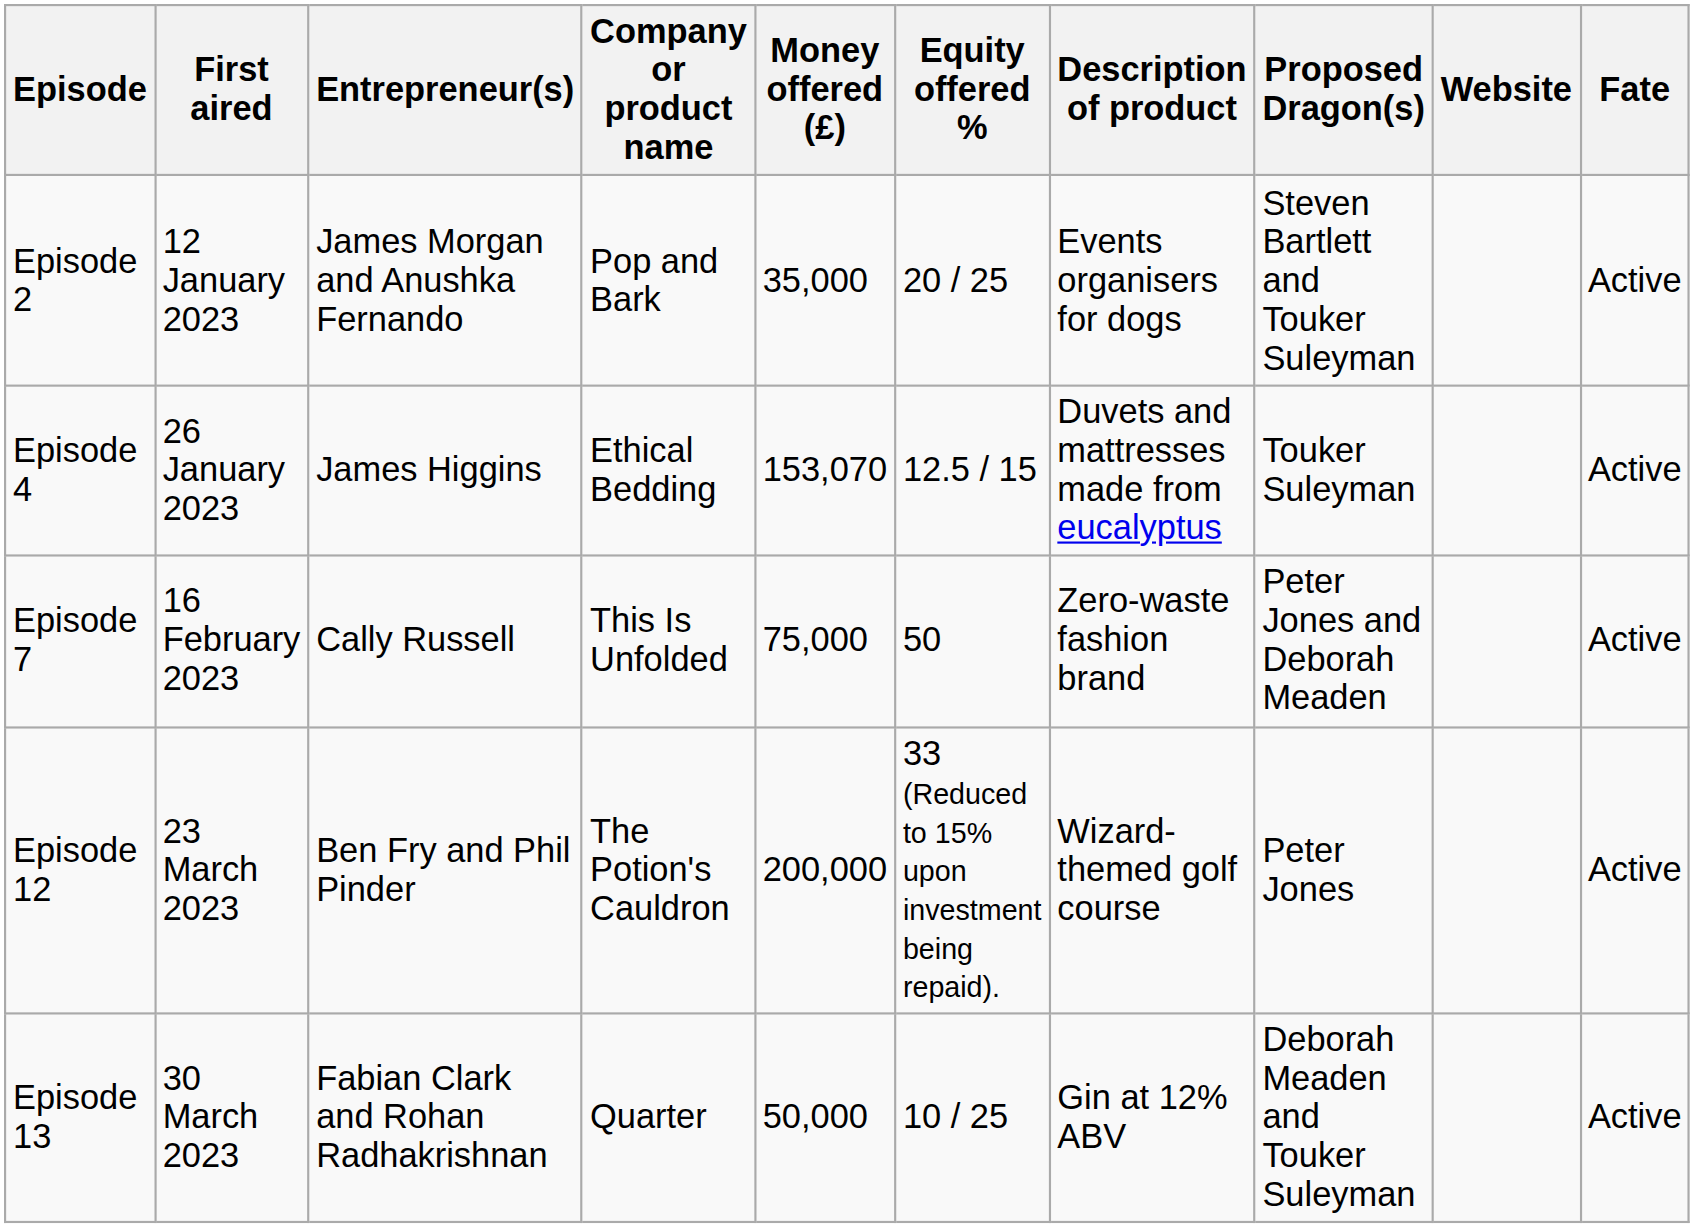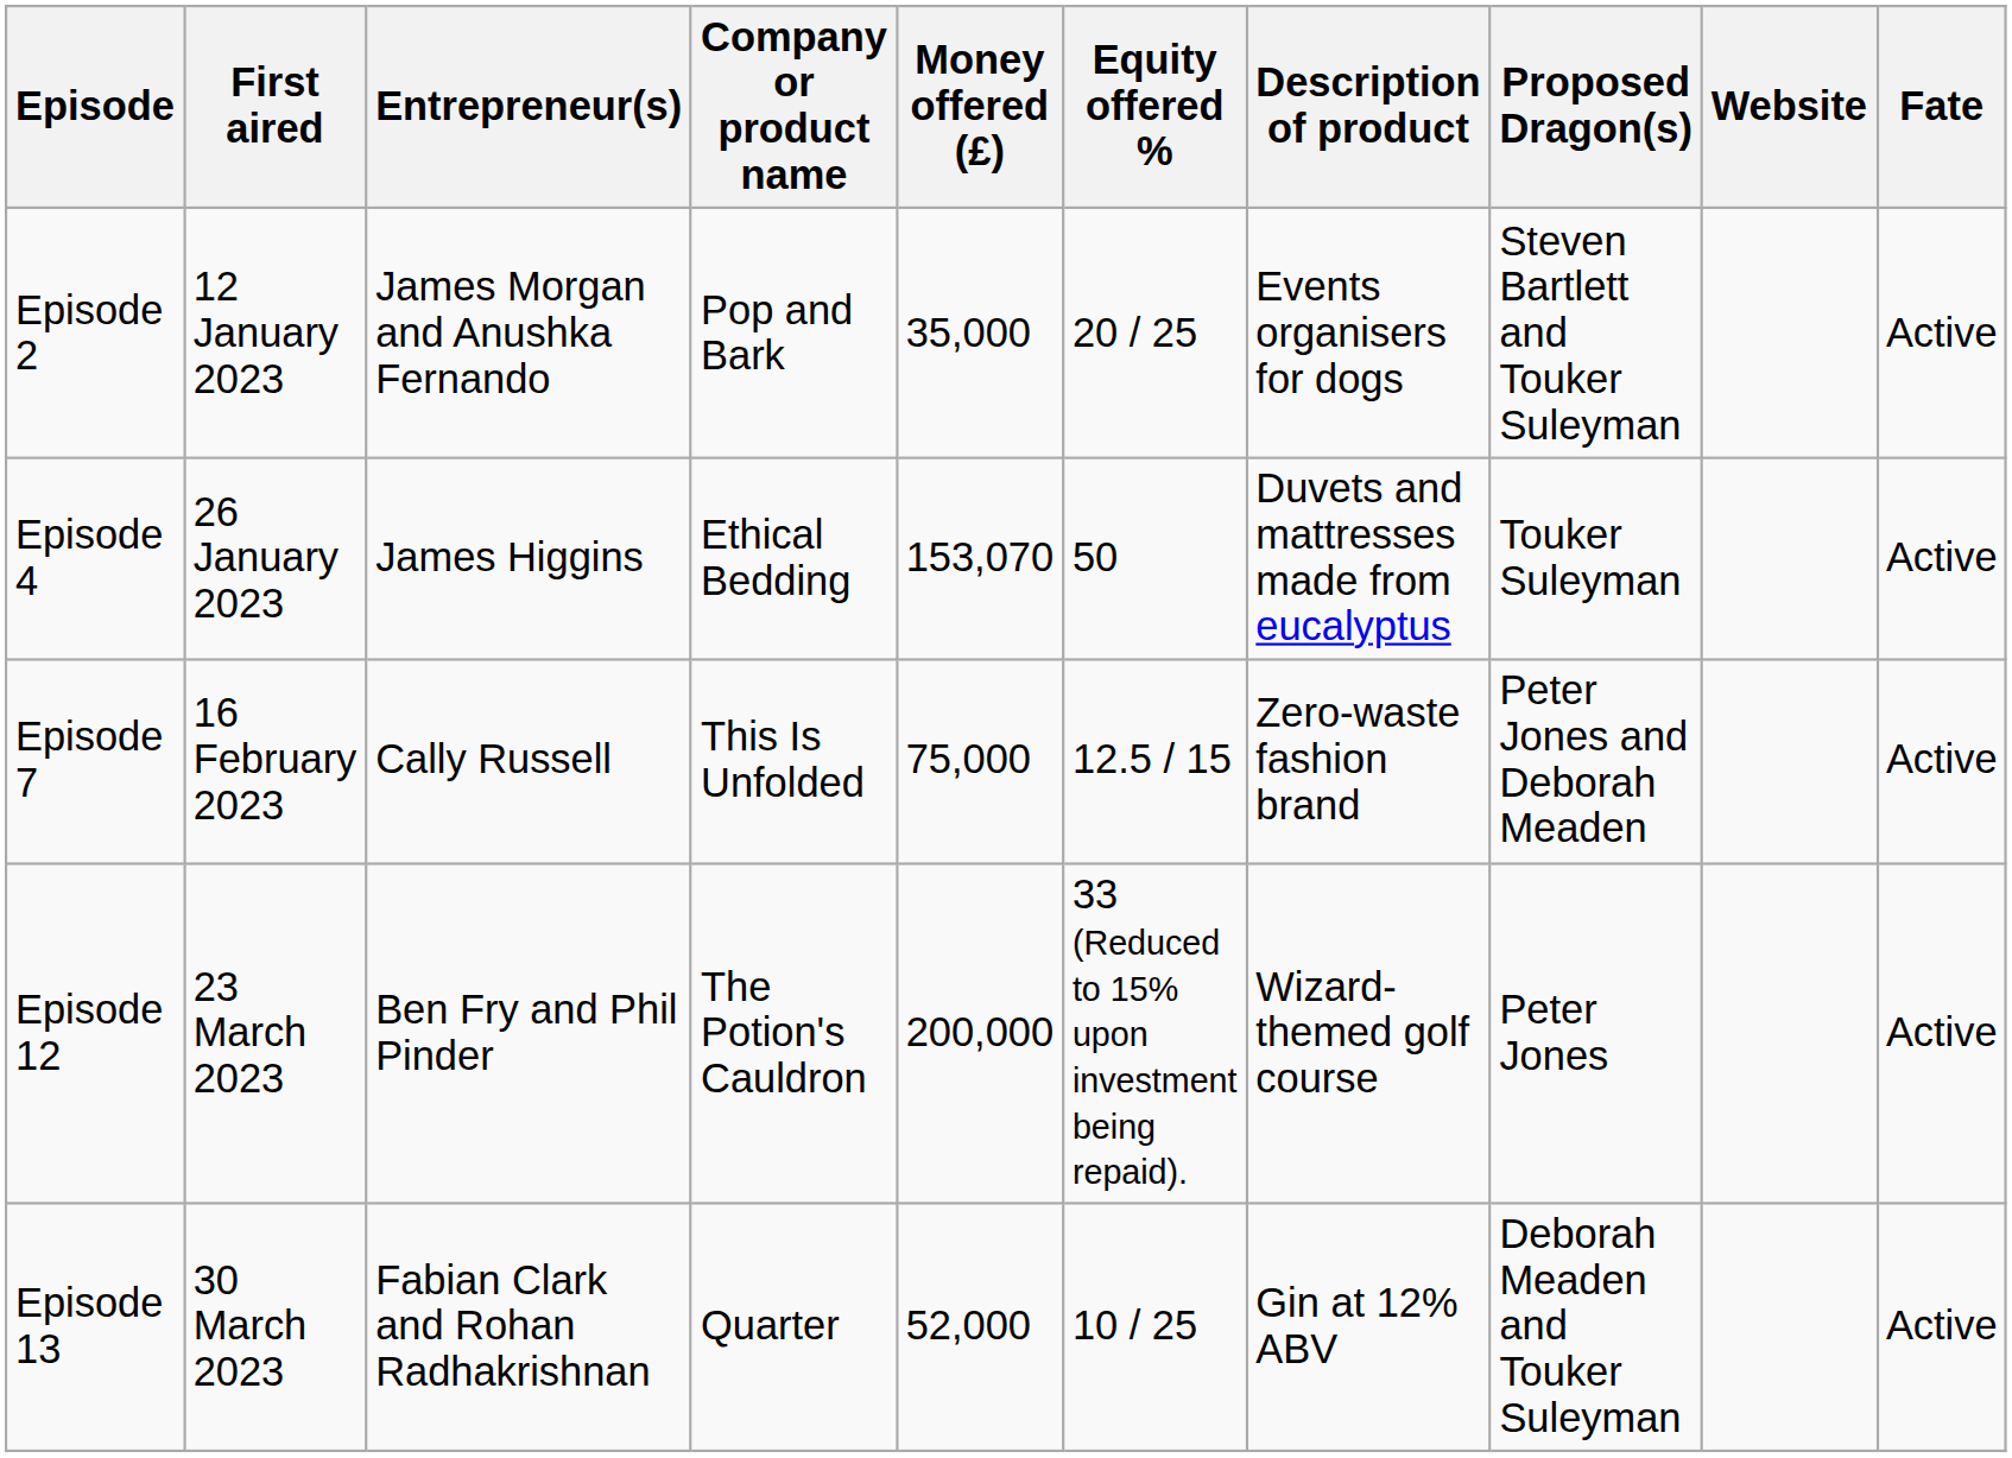Episode 4 | Equity offered %: 12.5 / 15 -> 50
Episode 7 | Equity offered %: 50 -> 12.5 / 15
Episode 13 | Money offered (£): 50,000 -> 52,000
